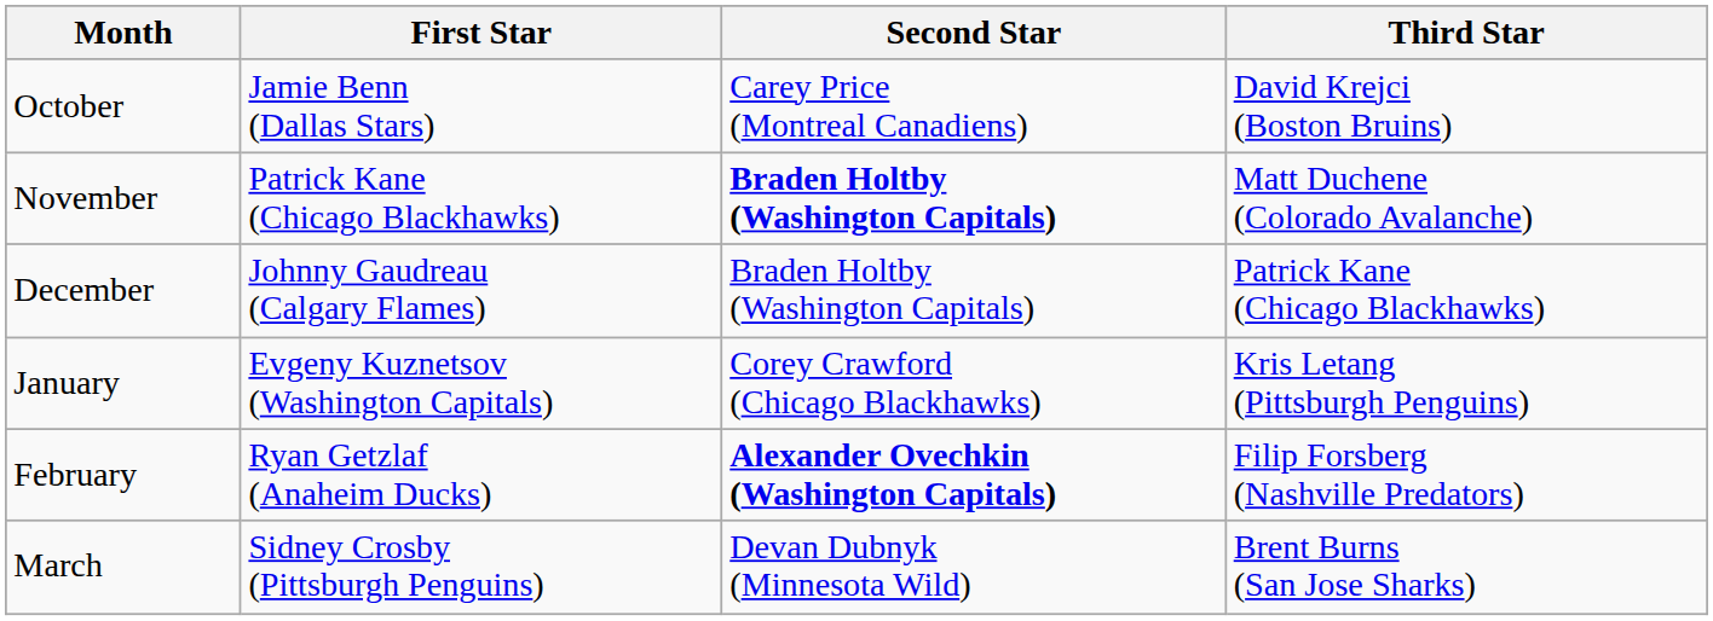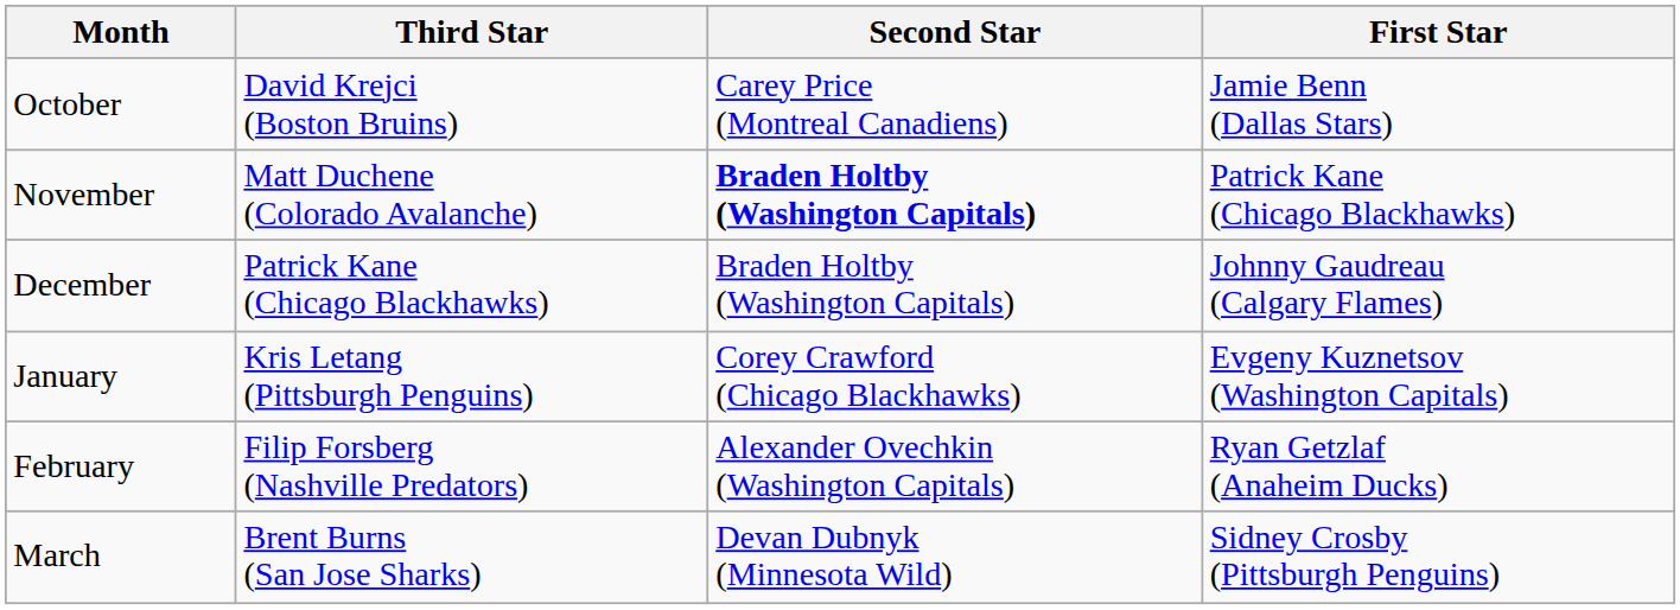columns swapped: First Star <-> Third Star
February | Second Star: bold -> normal
